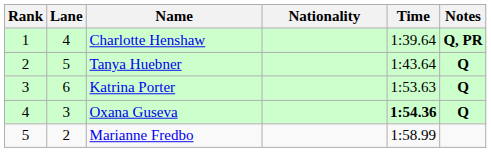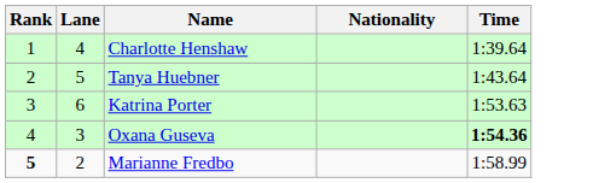- column: Notes | Q, PR | Q | Q | Q
Marianne Fredbo | Rank: normal -> bold
